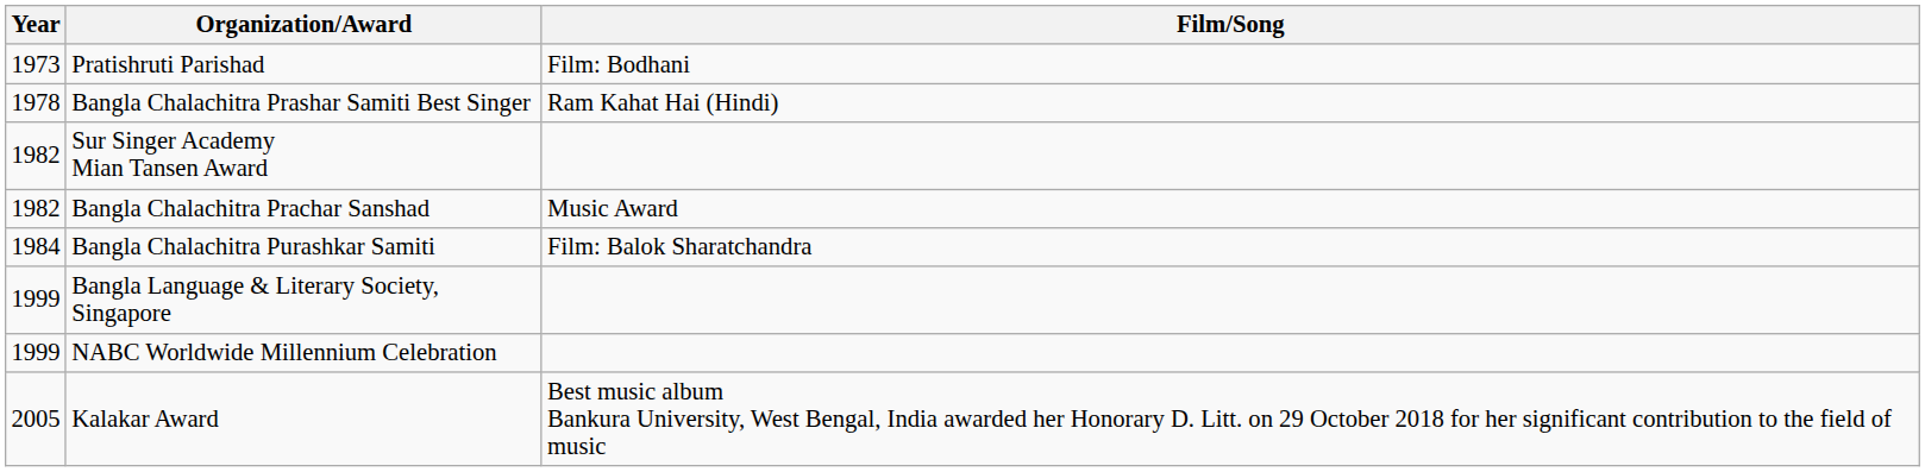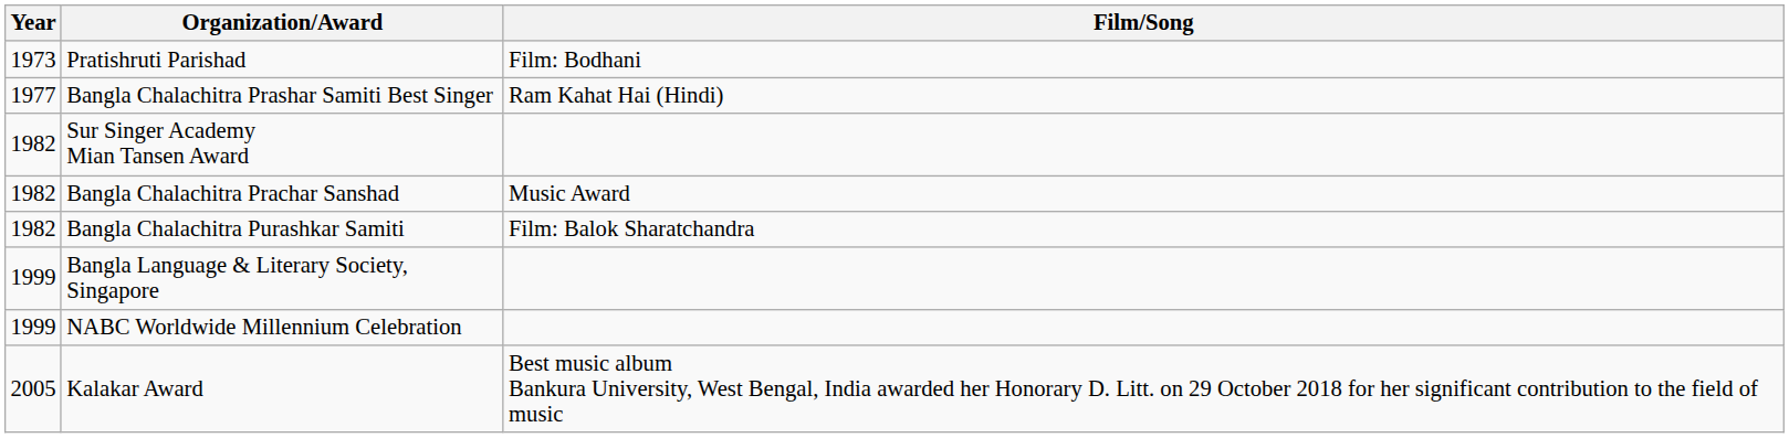Bangla Chalachitra Prashar Samiti Best Singer | Year: 1978 -> 1977
Bangla Chalachitra Purashkar Samiti | Year: 1984 -> 1982
